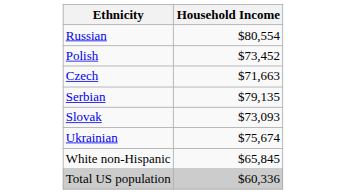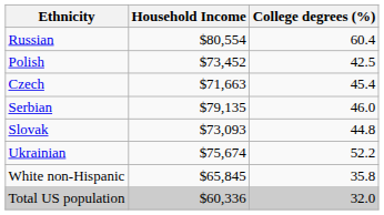+ column: College degrees (%) | 60.4 | 42.5 | 45.4 | 46.0 | 44.8 | 52.2 | 35.8 | 32.0
